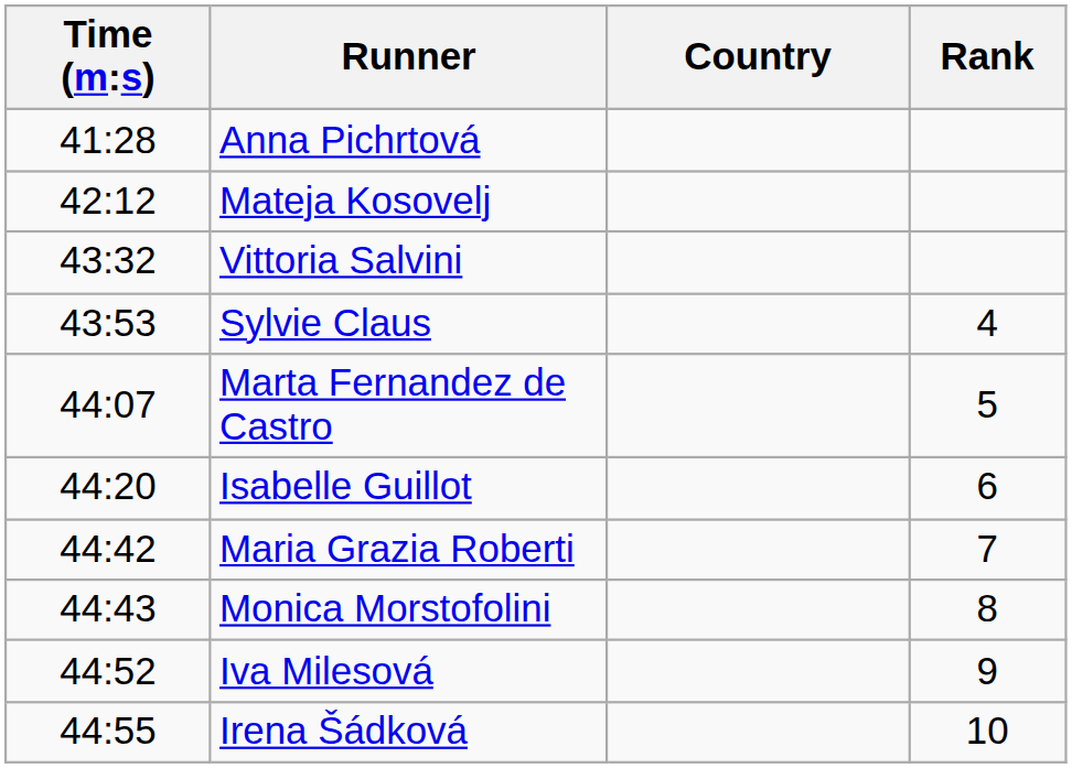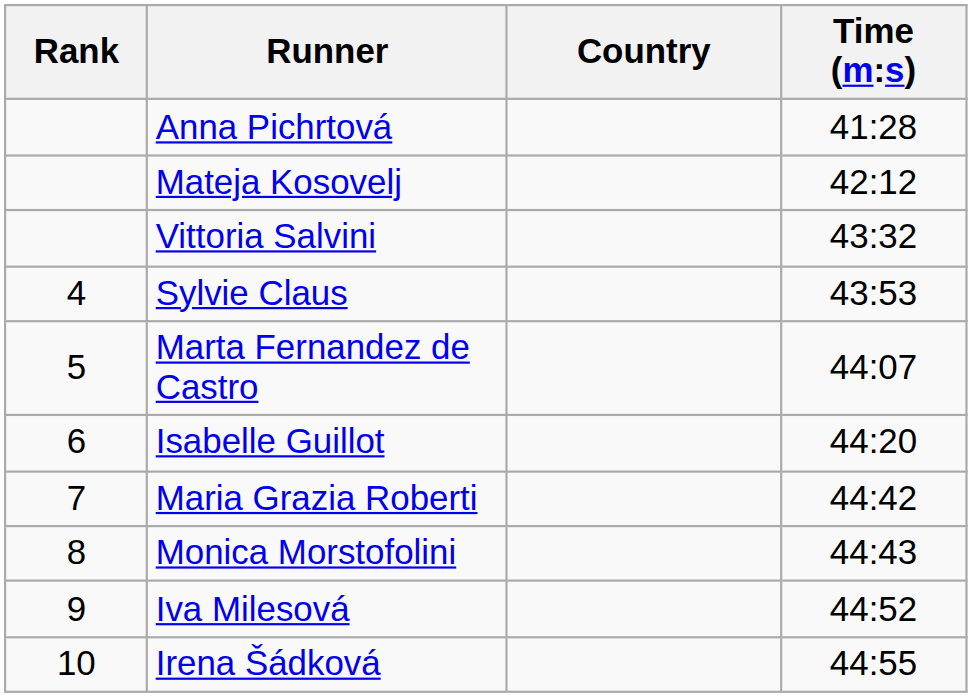columns swapped: Rank <-> Time (m:s)
